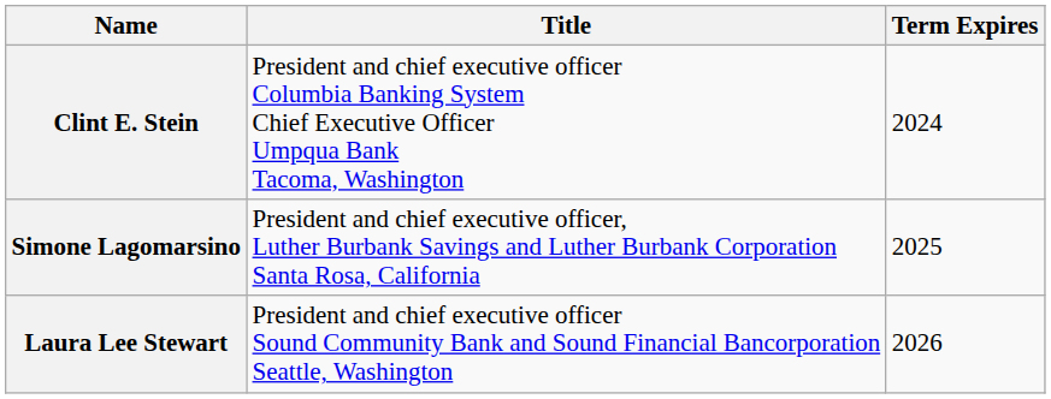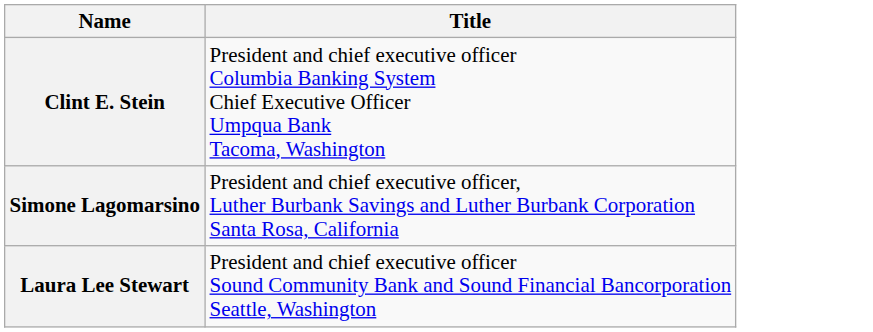- column: Term Expires | 2024 | 2025 | 2026
